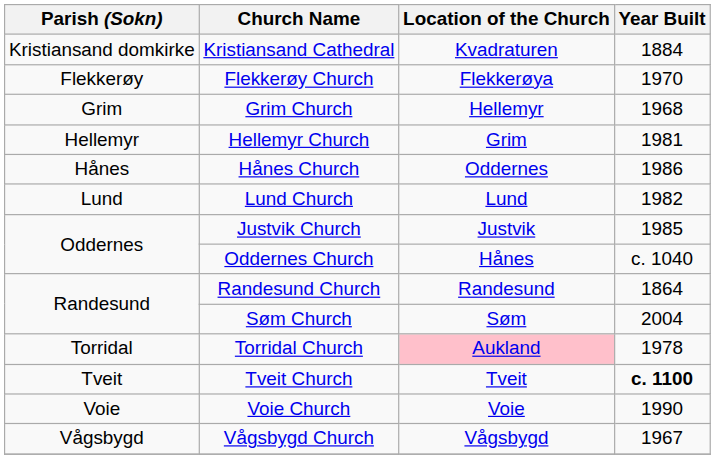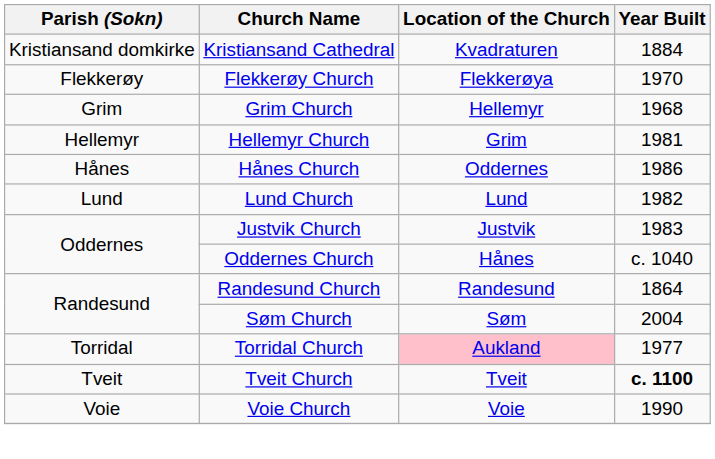Justvik Church | Year Built: 1985 -> 1983
Torridal Church | Year Built: 1978 -> 1977
- row: Vågsbygd | Vågsbygd Church | Vågsbygd | 1967
